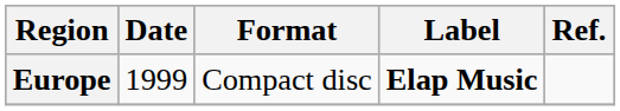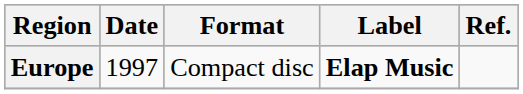Europe | Date: 1999 -> 1997
